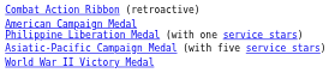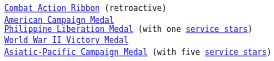rows swapped: Asiatic-Pacific Campaign Medal (with five service stars) <-> World War II Victory Medal
